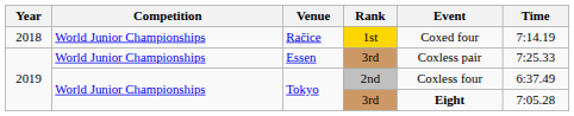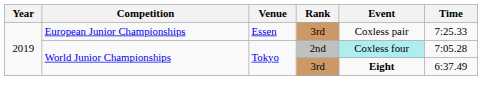- row: 2018 | World Junior Championships | Račice | 1st | Coxed four | 7:14.19
Essen | Competition: World Junior Championships -> European Junior Championships
Tokyo / 2nd | Event: no background -> paleturquoise background
Tokyo / 2nd | Time: 6:37.49 -> 7:05.28
Tokyo / 3rd | Time: 7:05.28 -> 6:37.49
